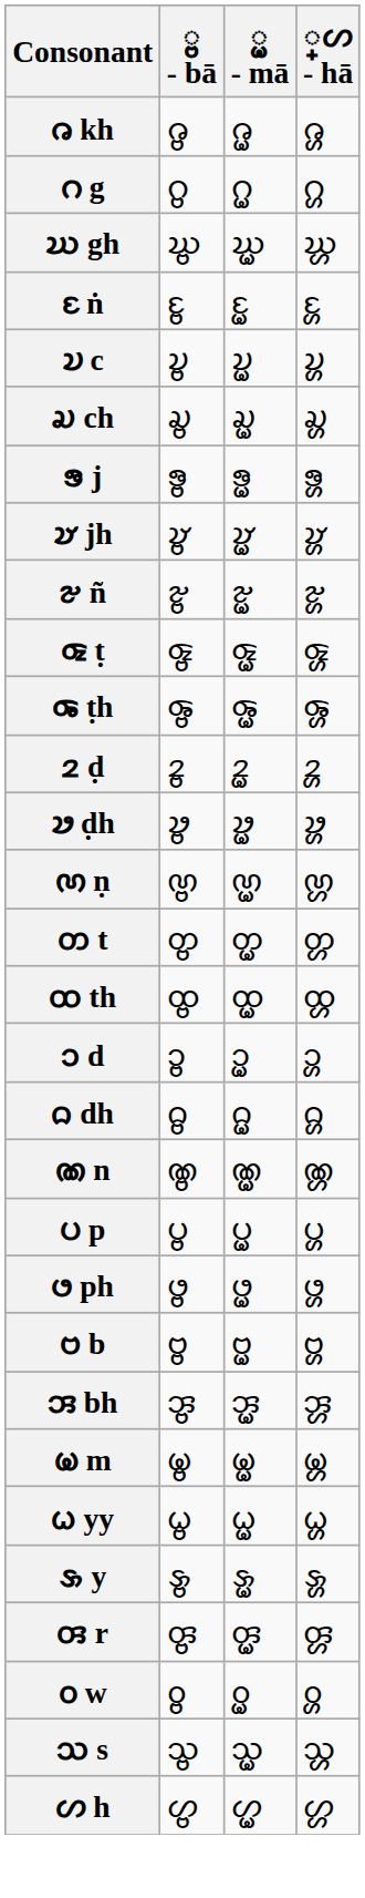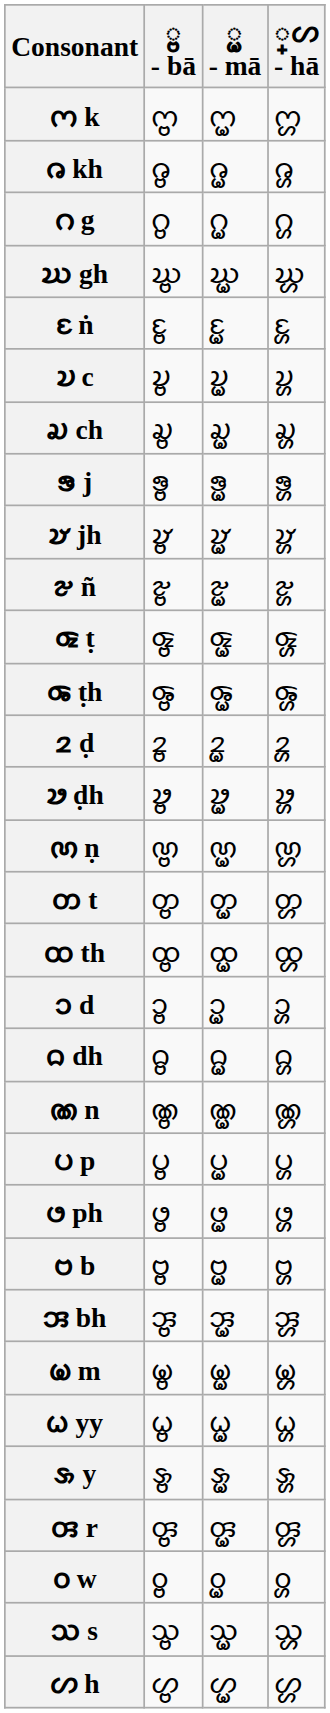+ row: 𑄇 k | 𑄇𑄳𑄝 | 𑄇𑄳𑄟 | 𑄇𑄳𑄦
